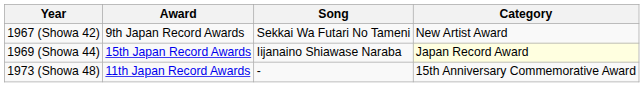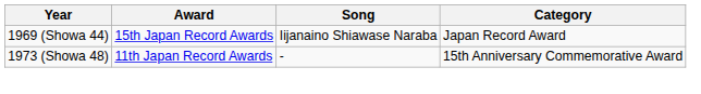- row: 1967 (Showa 42) | 9th Japan Record Awards | Sekkai Wa Futari No Tameni | New Artist Award
1969 (Showa 44) | Category: lightyellow background -> no background
